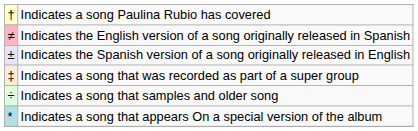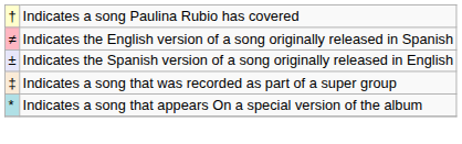- row: ÷ | Indicates a song that samples and older song
